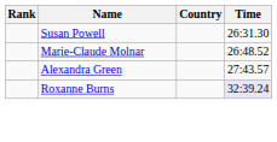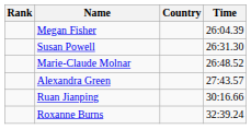+ row: Megan Fisher | 26:04.39
+ row: Ruan Jianping | 30:16.66
Roxanne Burns | Time: lavender background -> no background
